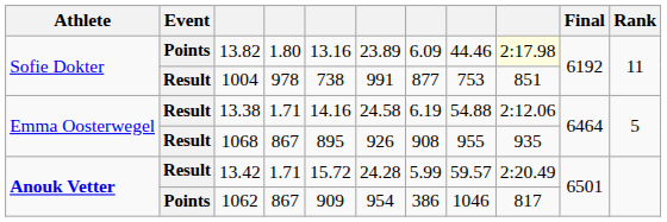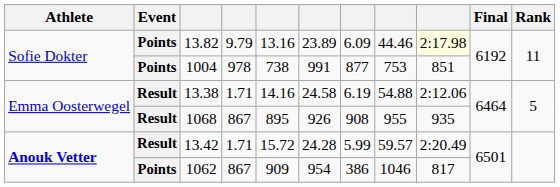13.82 | column 4: 1.80 -> 9.79
1004 | Event: Result -> Points
